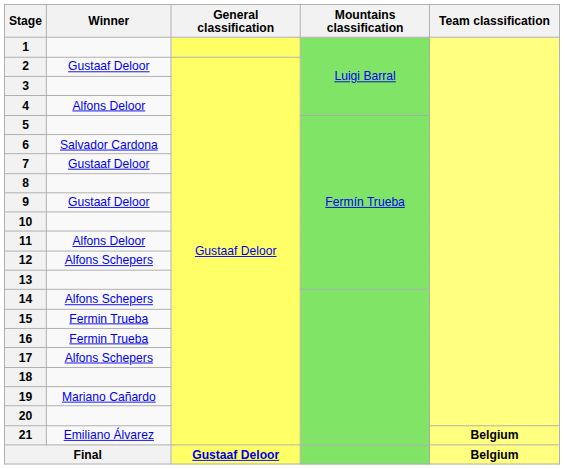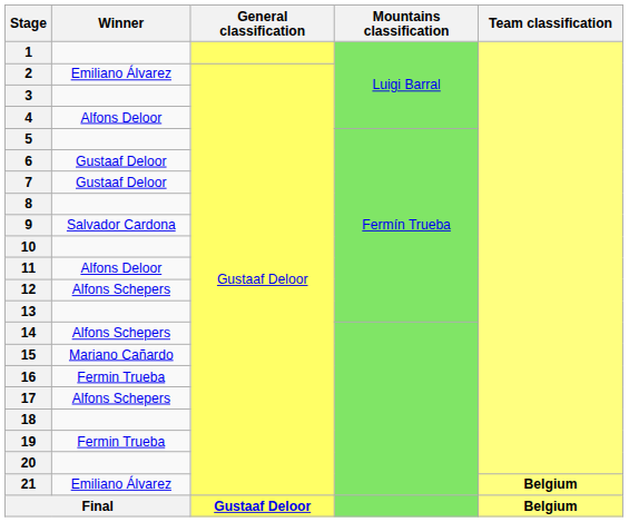2 | Winner: Gustaaf Deloor -> Emiliano Álvarez
6 | Winner: Salvador Cardona -> Gustaaf Deloor
9 | Winner: Gustaaf Deloor -> Salvador Cardona
15 | Winner: Fermin Trueba -> Mariano Cañardo
19 | Winner: Mariano Cañardo -> Fermin Trueba
